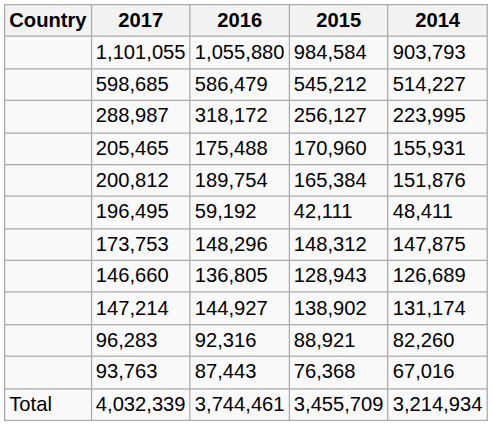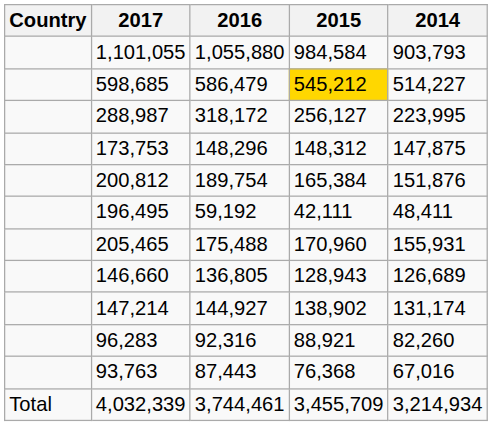598,685 | 2015: no background -> gold background
rows swapped: 205,465 <-> 173,753
